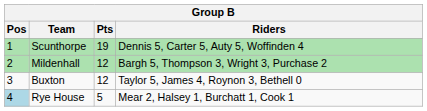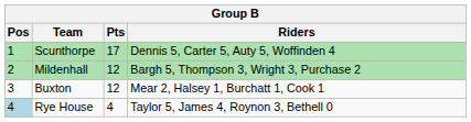Scunthorpe | Pts: 19 -> 17
Buxton | Riders: Taylor 5, James 4, Roynon 3, Bethell 0 -> Mear 2, Halsey 1, Burchatt 1, Cook 1
Rye House | Pts: 5 -> 4
Rye House | Riders: Mear 2, Halsey 1, Burchatt 1, Cook 1 -> Taylor 5, James 4, Roynon 3, Bethell 0
